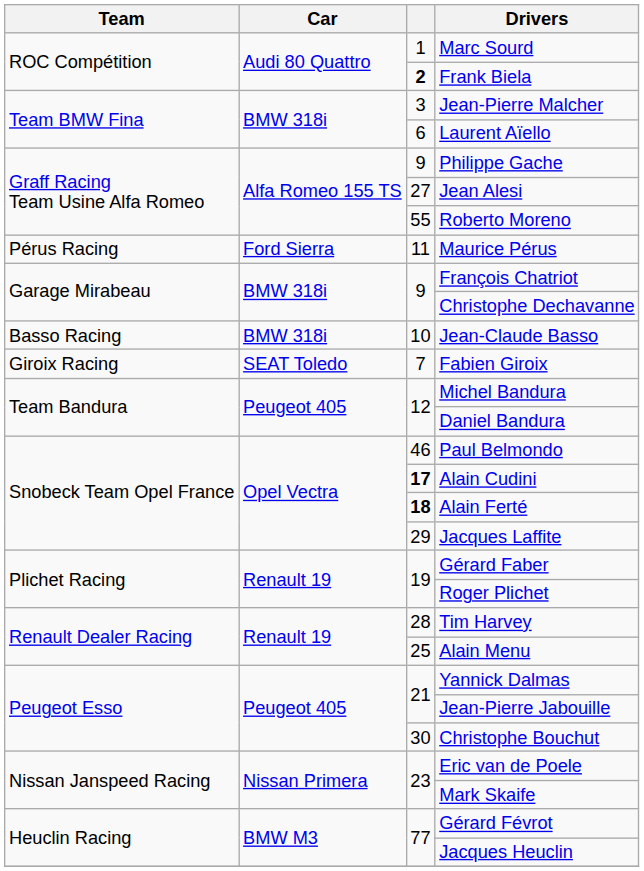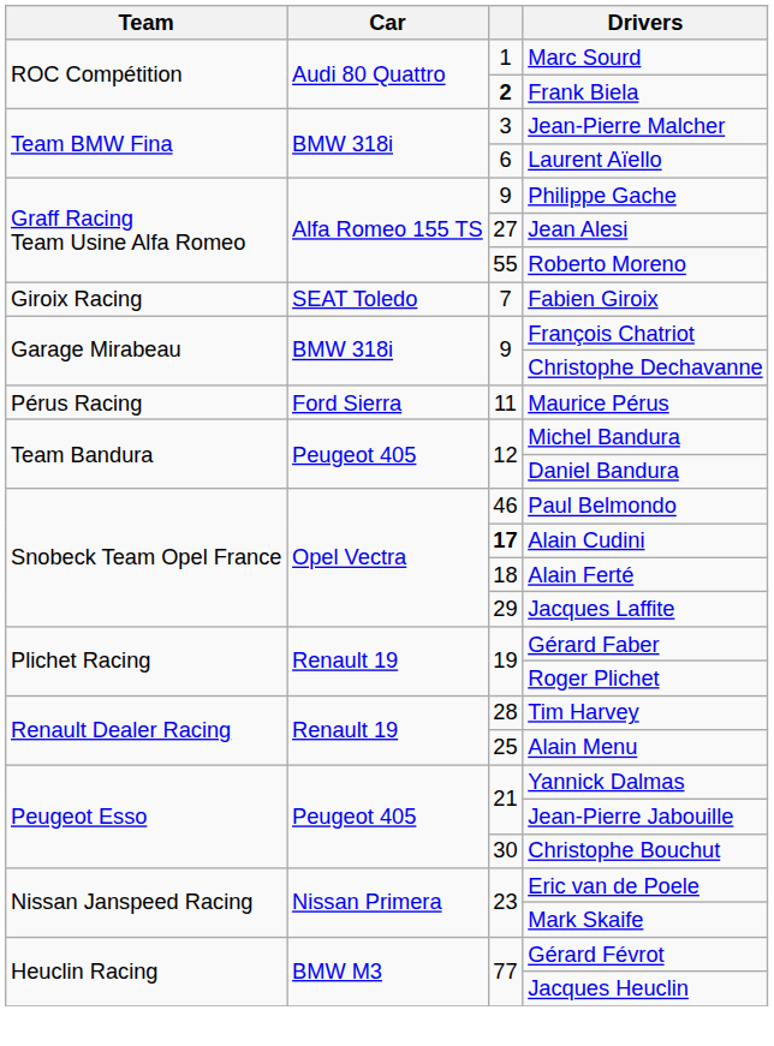rows swapped: Fabien Giroix <-> Maurice Pérus
- row: Basso Racing | BMW 318i | 10 | Jean-Claude Basso
Alain Ferté | column 3: bold -> normal
